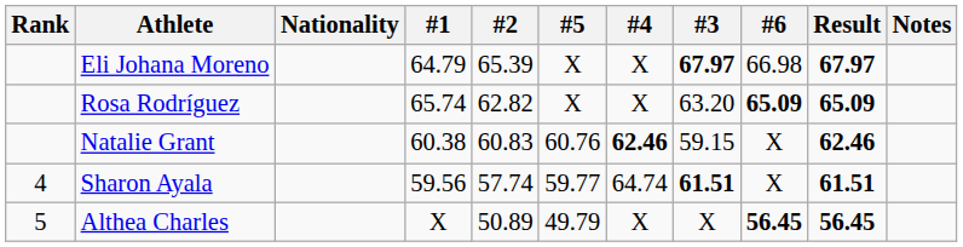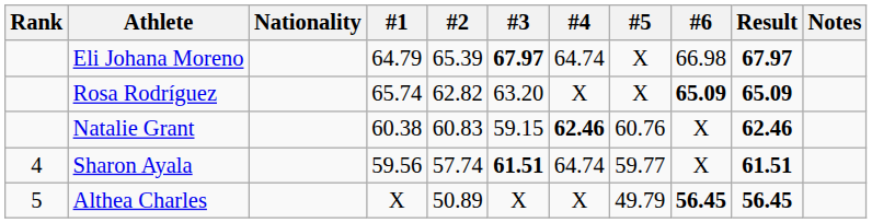columns swapped: #3 <-> #5
Eli Johana Moreno | #4: X -> 64.74
